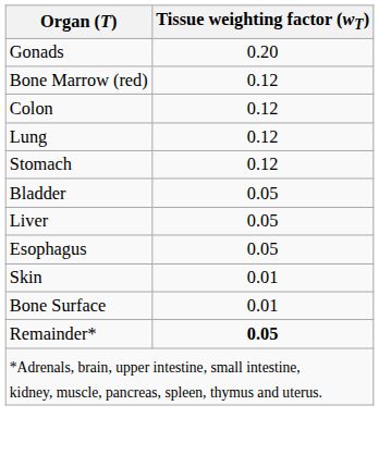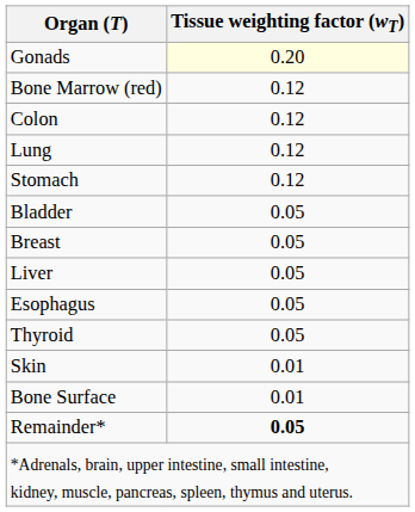Gonads | Tissue weighting factor (wT): no background -> lightyellow background
+ row: Breast | 0.05
+ row: Thyroid | 0.05
